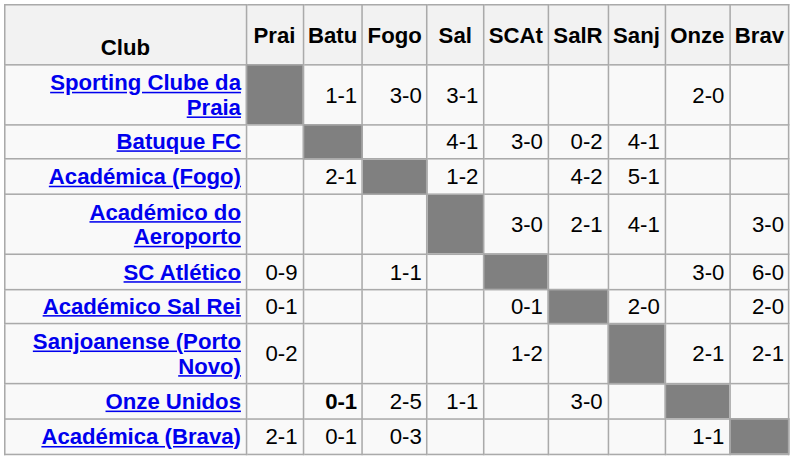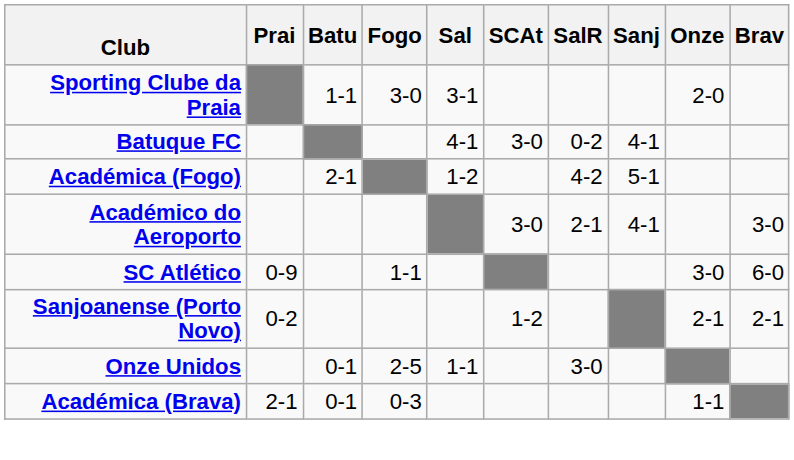- row: Académico Sal Rei | 0-1 | 0-1 | 2-0 | 2-0
Onze Unidos | Batu: bold -> normal
